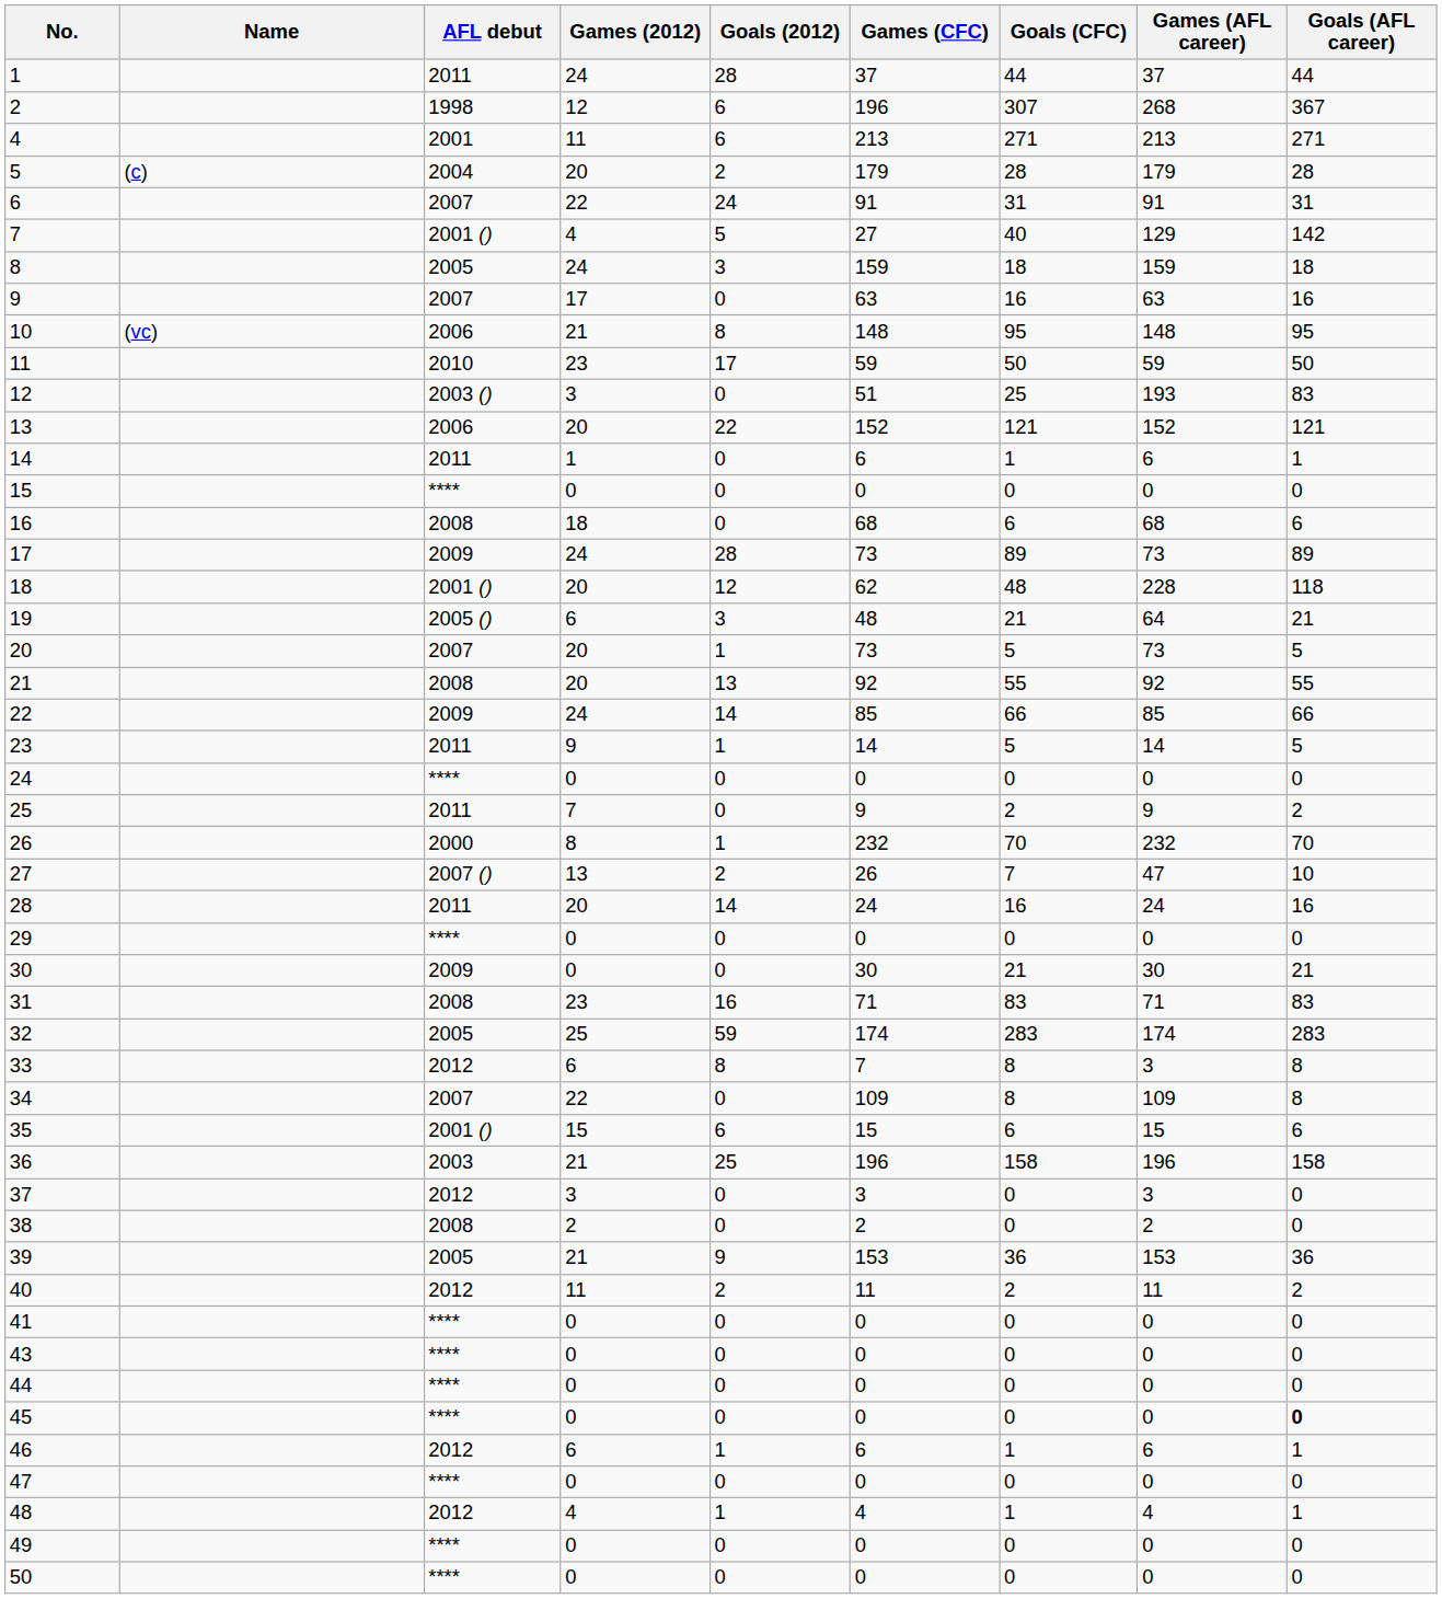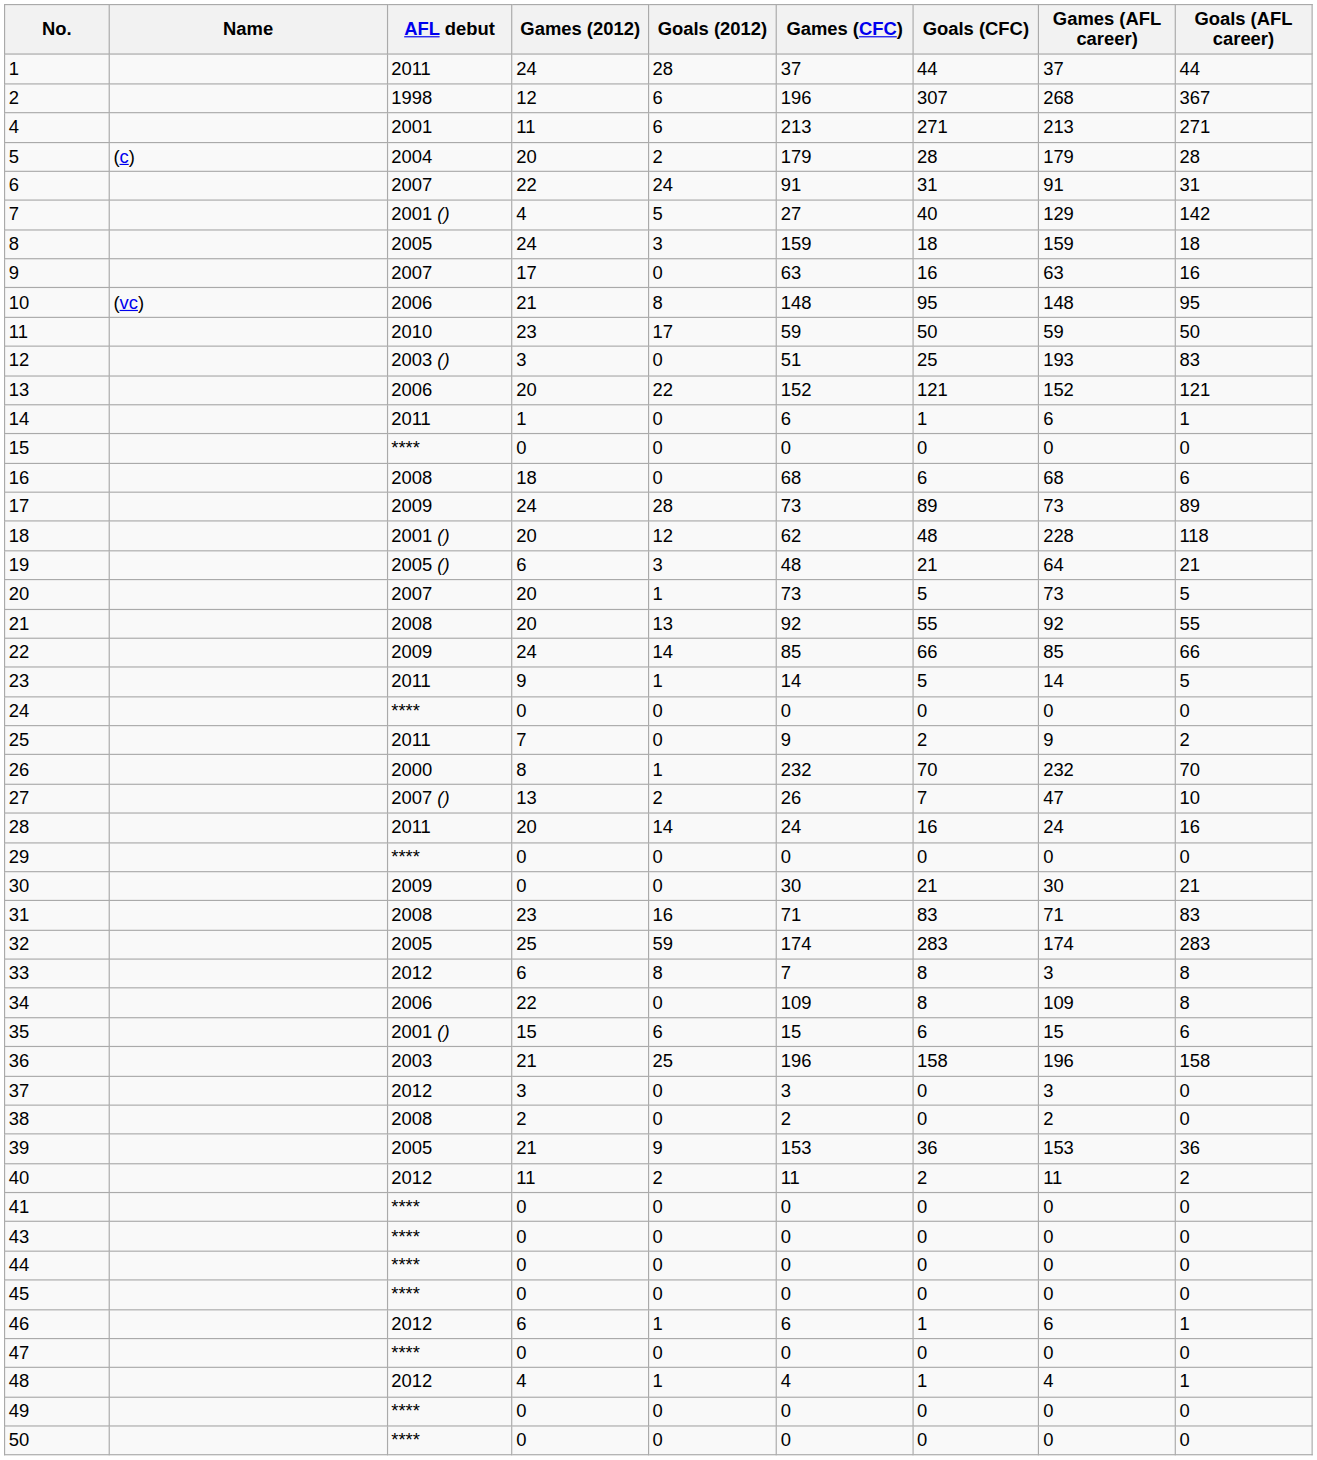34 | AFL debut: 2007 -> 2006
45 | Goals (AFL career): bold -> normal
